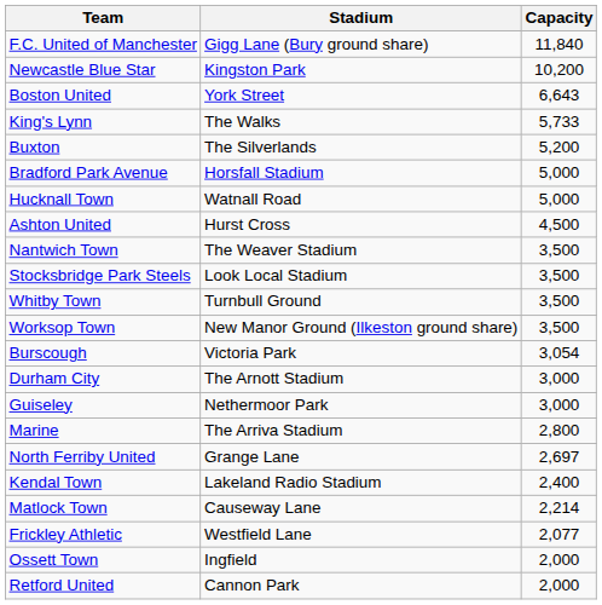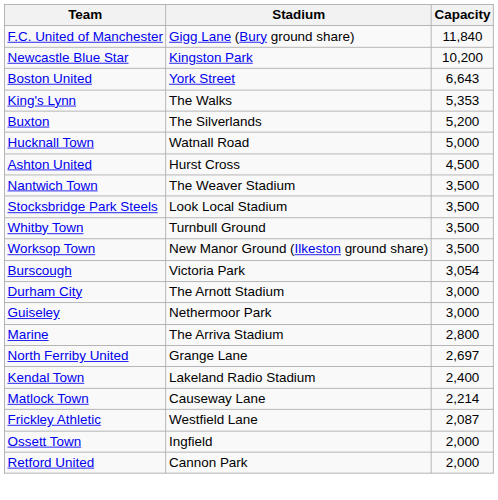King's Lynn | Capacity: 5,733 -> 5,353
- row: Bradford Park Avenue | Horsfall Stadium | 5,000
Frickley Athletic | Capacity: 2,077 -> 2,087
